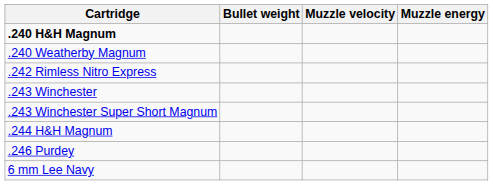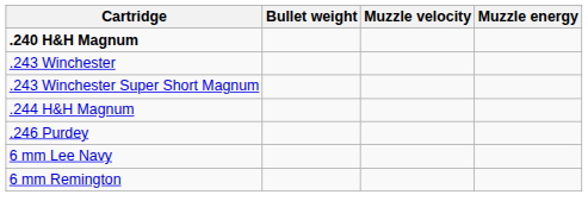- row: .240 Weatherby Magnum
- row: .242 Rimless Nitro Express
+ row: 6 mm Remington
